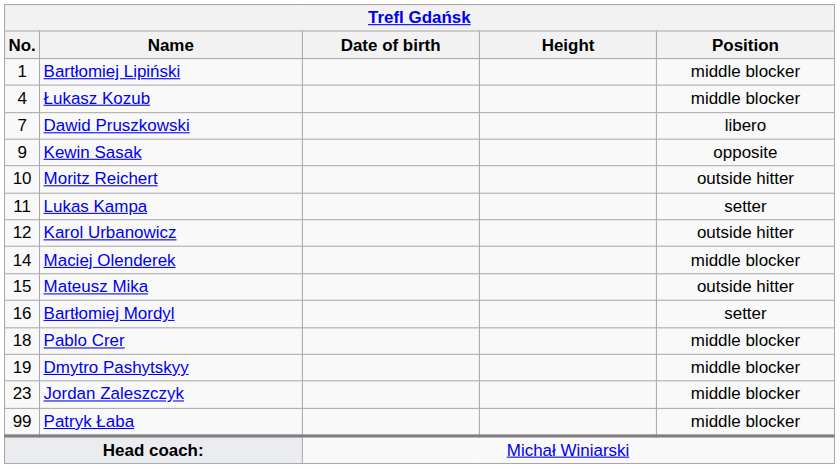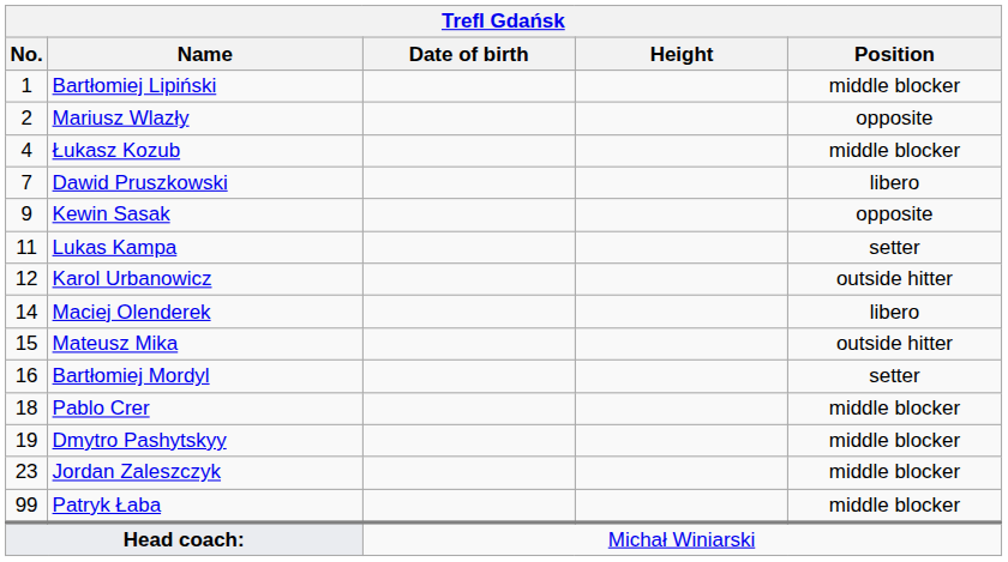+ row: 2 | Mariusz Wlazły | opposite
- row: 10 | Moritz Reichert | outside hitter
Maciej Olenderek | Position: middle blocker -> libero
